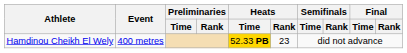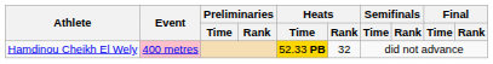Hamdinou Cheikh El Wely | Event: no background -> pink background
Hamdinou Cheikh El Wely | Heats / Rank: 23 -> 32
